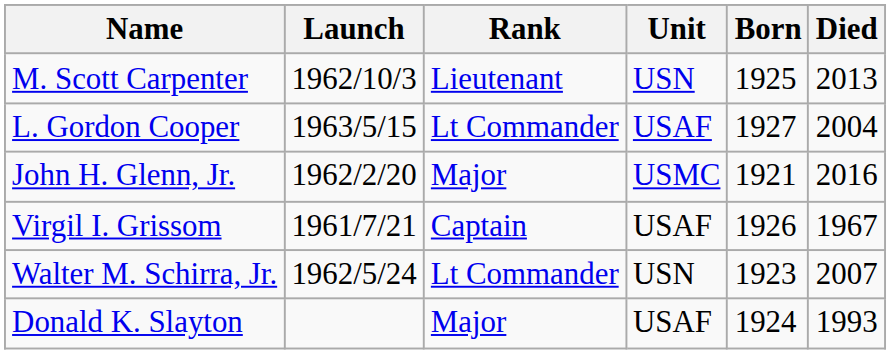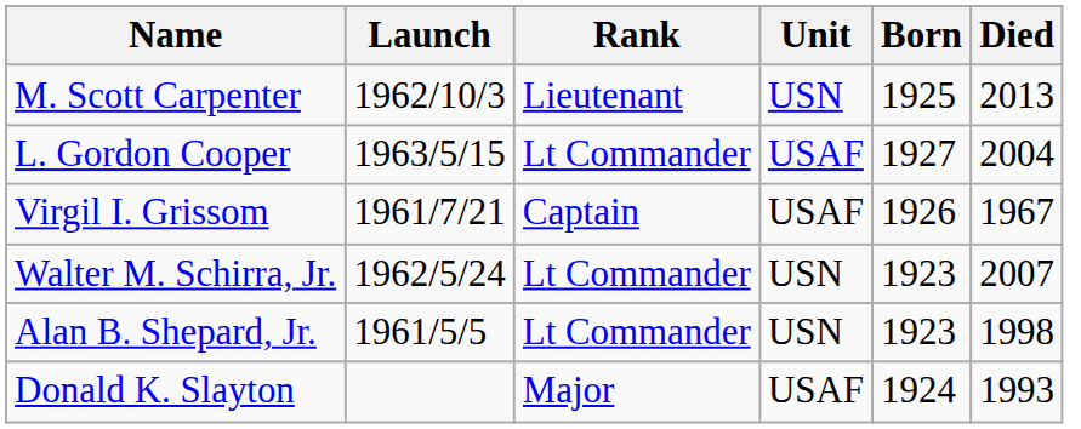- row: John H. Glenn, Jr. | 1962/2/20 | Major | USMC | 1921 | 2016
+ row: Alan B. Shepard, Jr. | 1961/5/5 | Lt Commander | USN | 1923 | 1998
